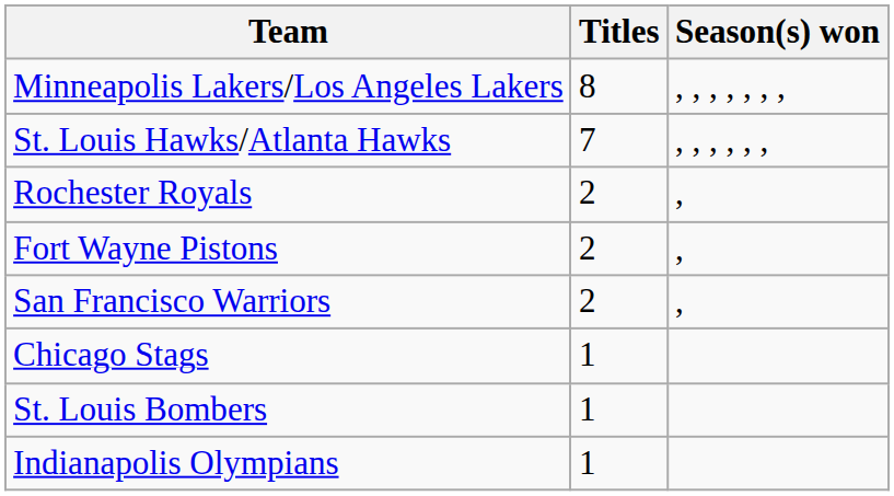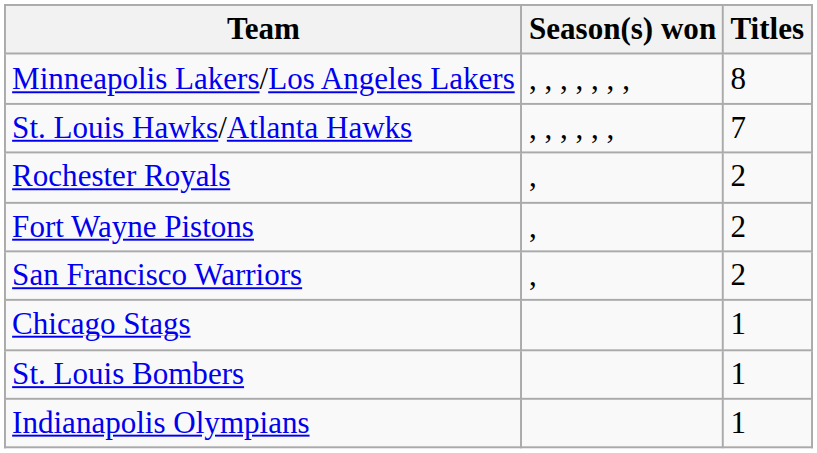columns swapped: Titles <-> Season(s) won
